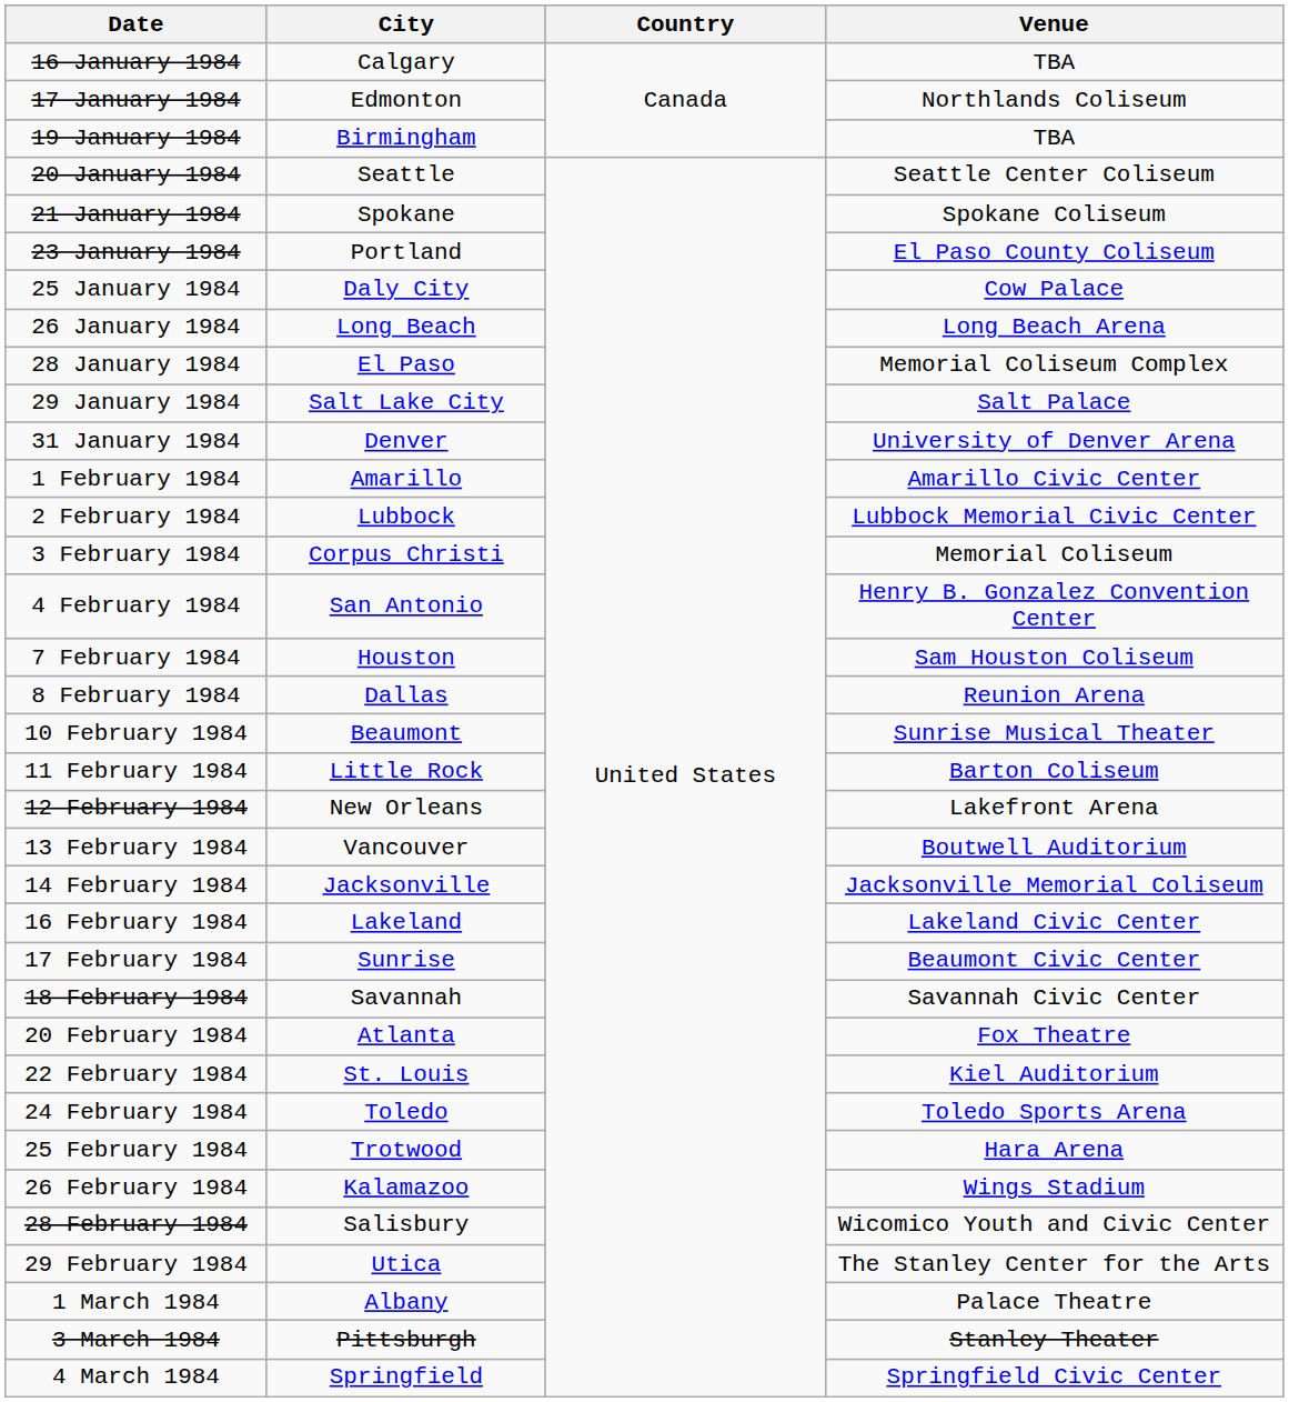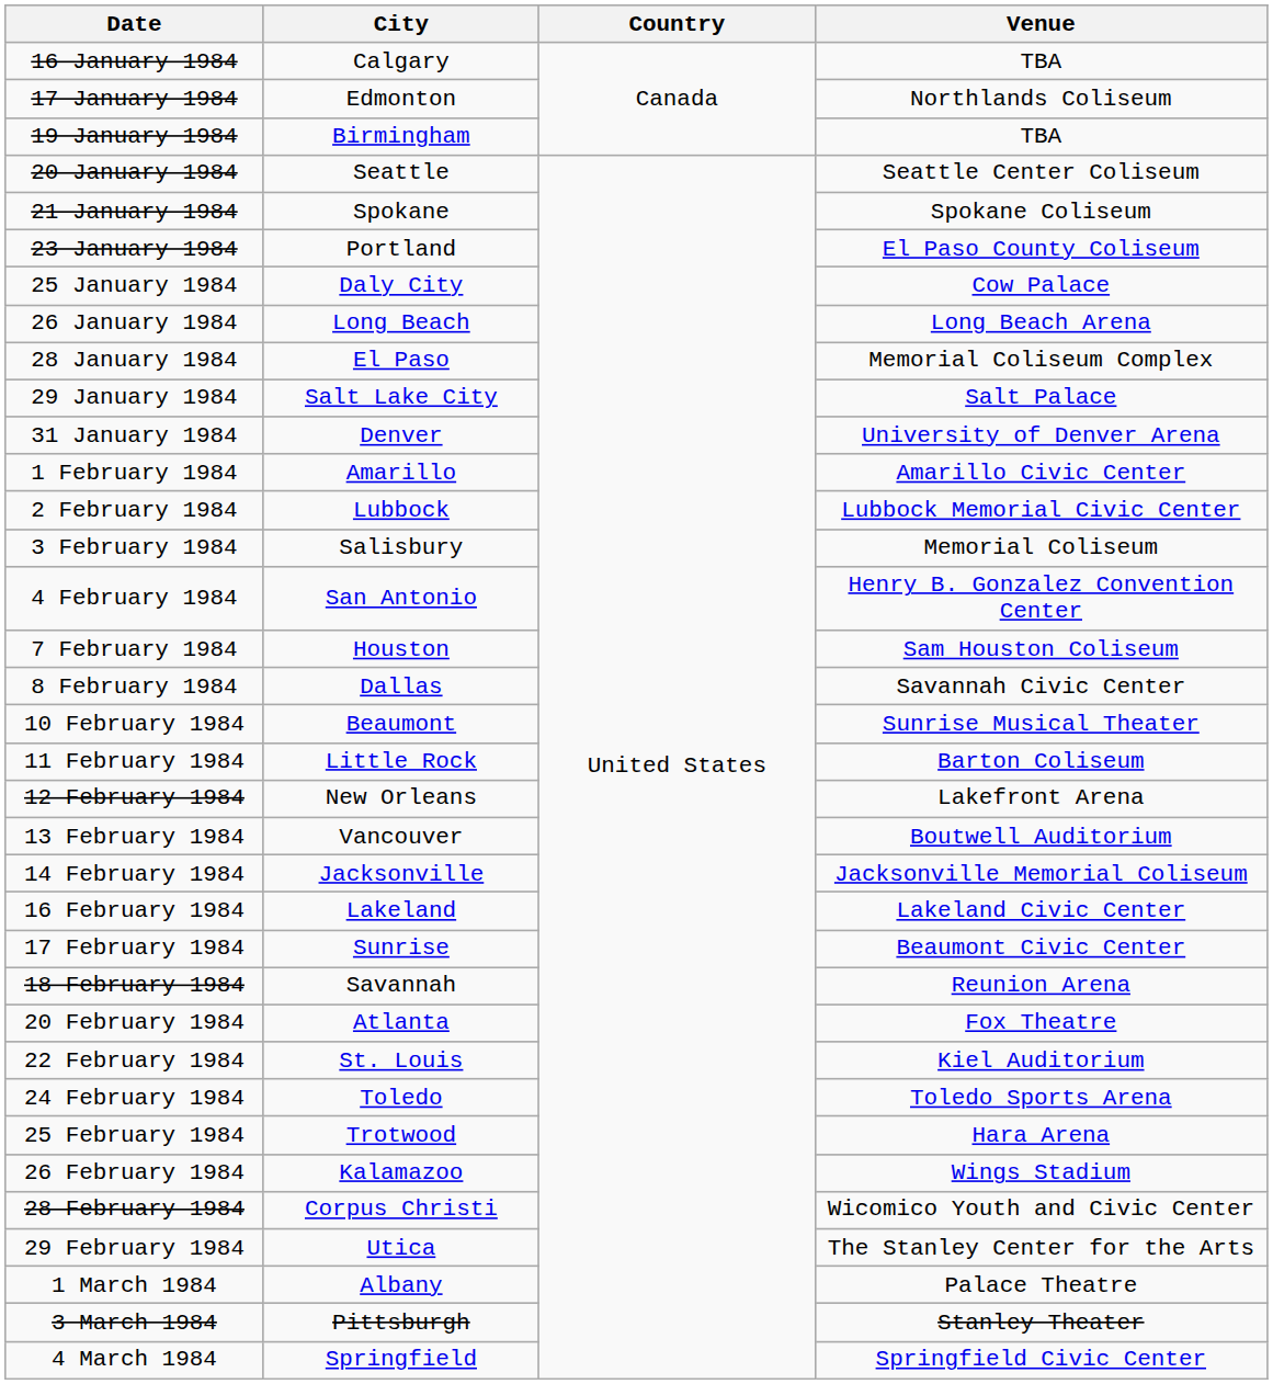3 February 1984 | City: Corpus Christi -> Salisbury
8 February 1984 | Venue: Reunion Arena -> Savannah Civic Center
18 February 1984 | Venue: Savannah Civic Center -> Reunion Arena
28 February 1984 | City: Salisbury -> Corpus Christi
